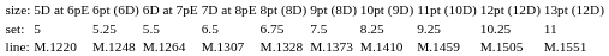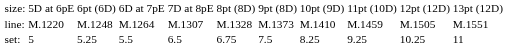rows swapped: set: <-> line:
